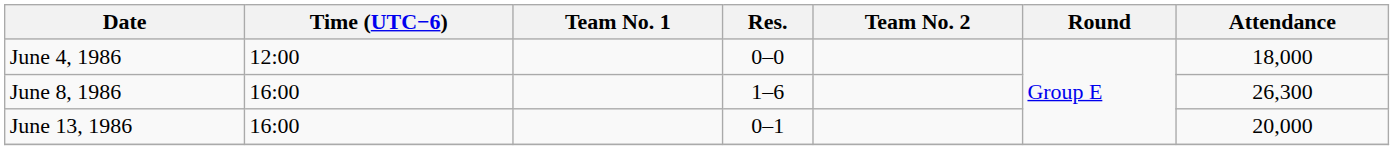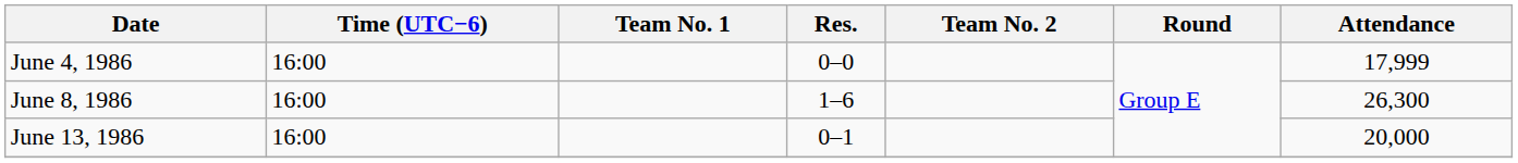June 4, 1986 | Time (UTC−6): 12:00 -> 16:00
June 4, 1986 | Attendance: 18,000 -> 17,999
